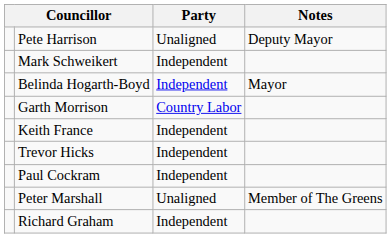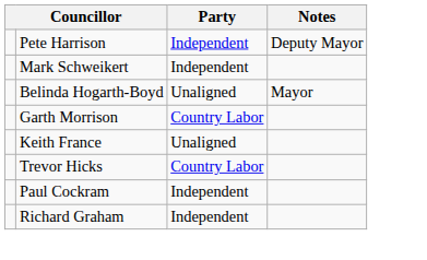Pete Harrison | Party: Unaligned -> Independent
Belinda Hogarth-Boyd | Party: Independent -> Unaligned
Keith France | Party: Independent -> Unaligned
Trevor Hicks | Party: Independent -> Country Labor
- row: Peter Marshall | Unaligned | Member of The Greens
